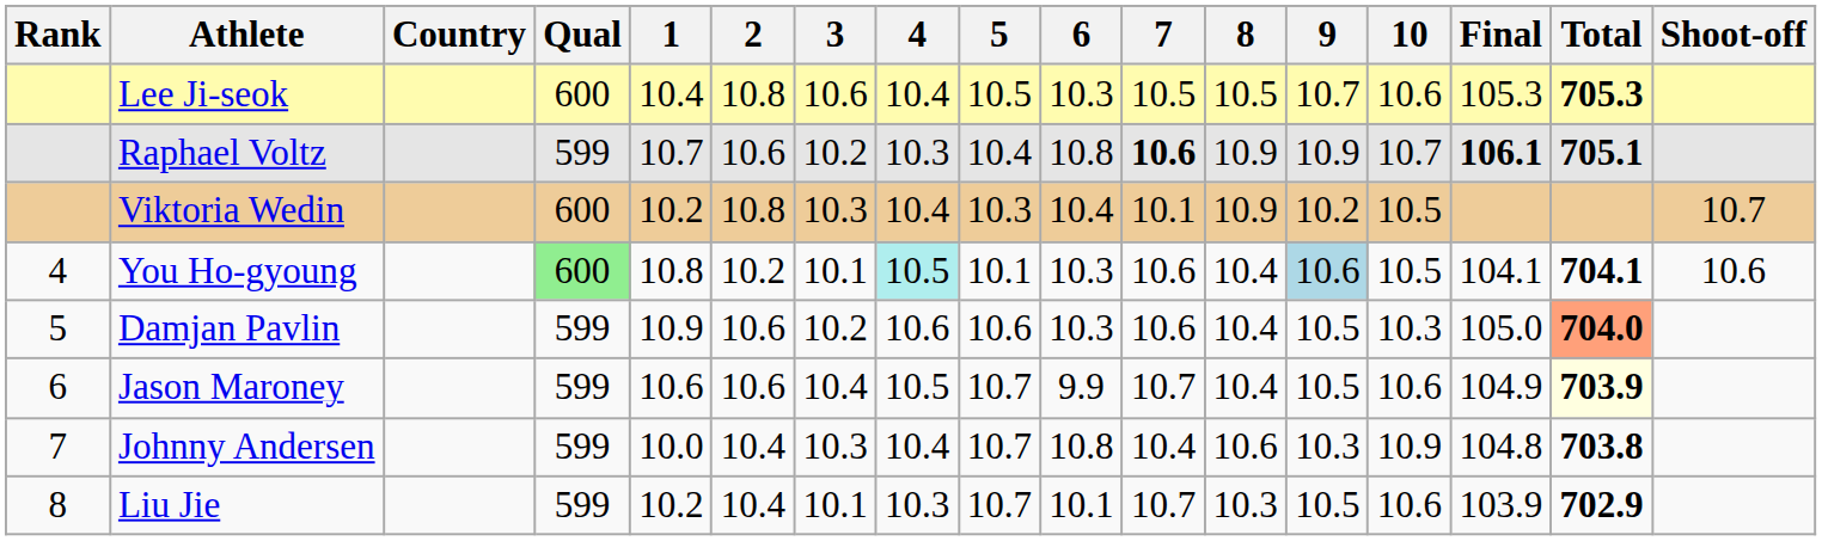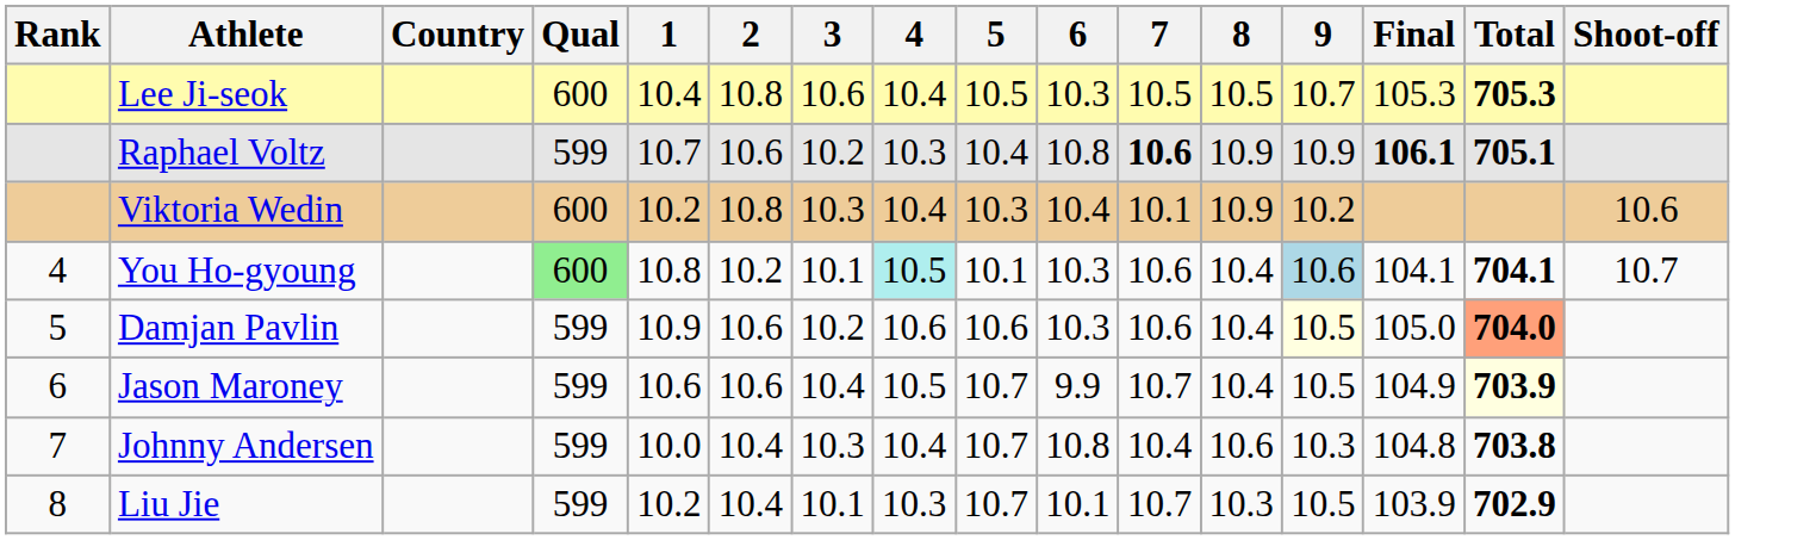- column: 10 | 10.6 | 10.7 | 10.5 | 10.5 | 10.3 | 10.6 | 10.9 | 10.6
Viktoria Wedin | Shoot-off: 10.7 -> 10.6
You Ho-gyoung | Shoot-off: 10.6 -> 10.7
Damjan Pavlin | 9: no background -> lightyellow background
